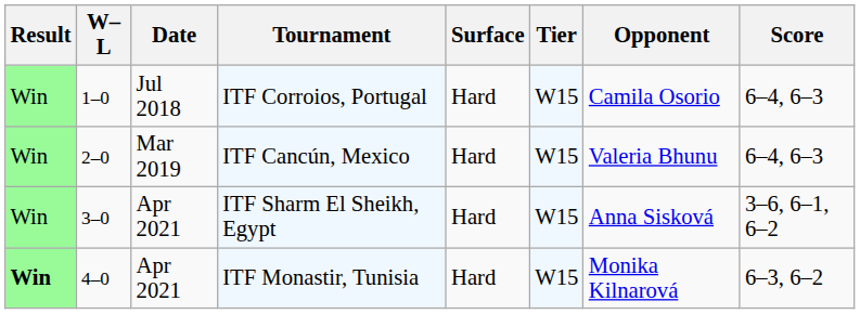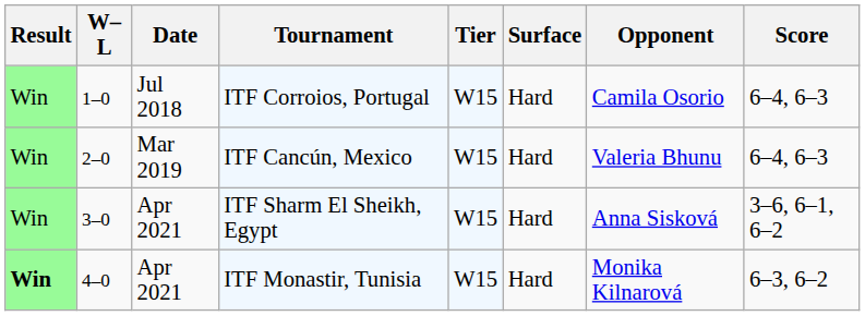columns swapped: Tier <-> Surface
